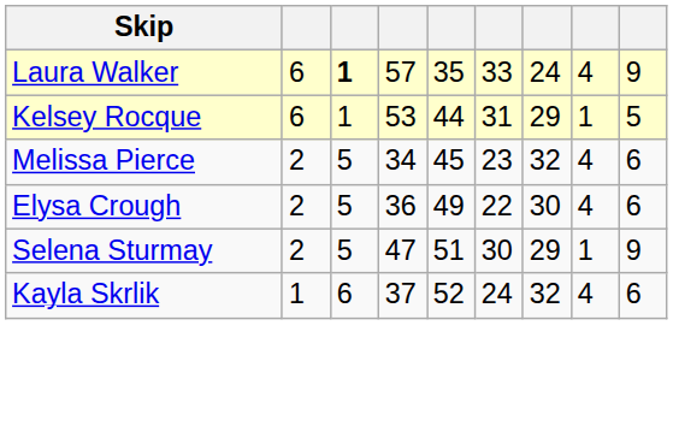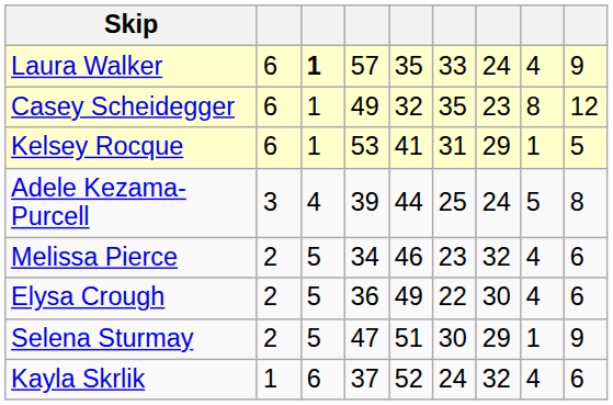+ row: Casey Scheidegger | 6 | 1 | 49 | 32 | 35 | 23 | 8 | 12
Kelsey Rocque | column 5: 44 -> 41
+ row: Adele Kezama-Purcell | 3 | 4 | 39 | 44 | 25 | 24 | 5 | 8
Melissa Pierce | column 5: 45 -> 46
